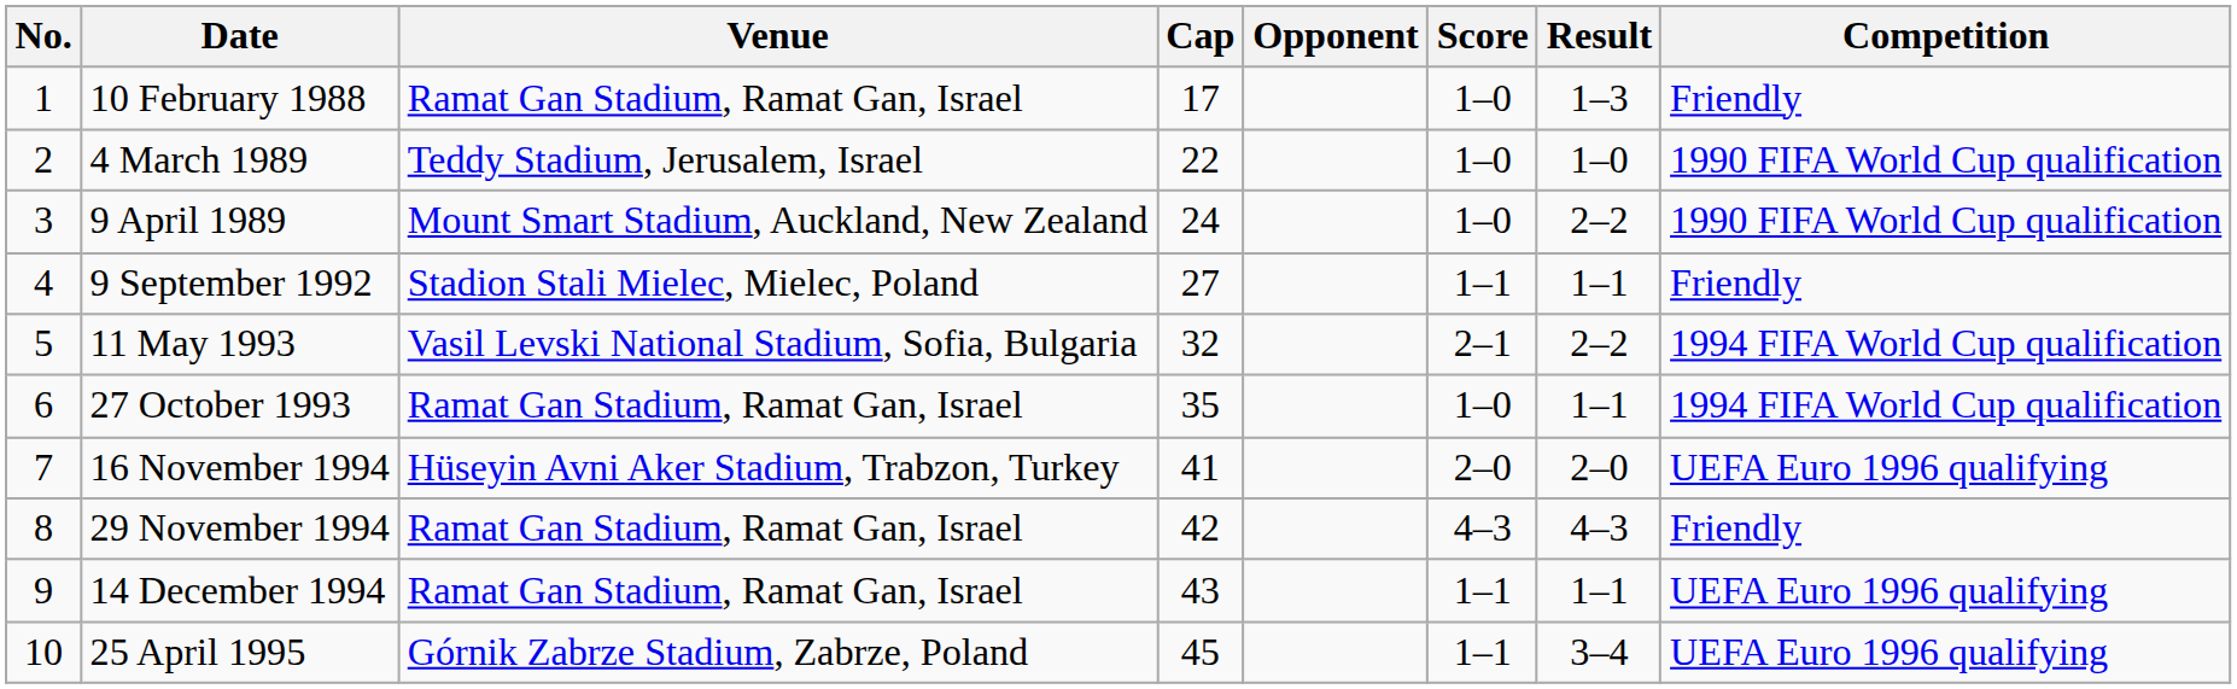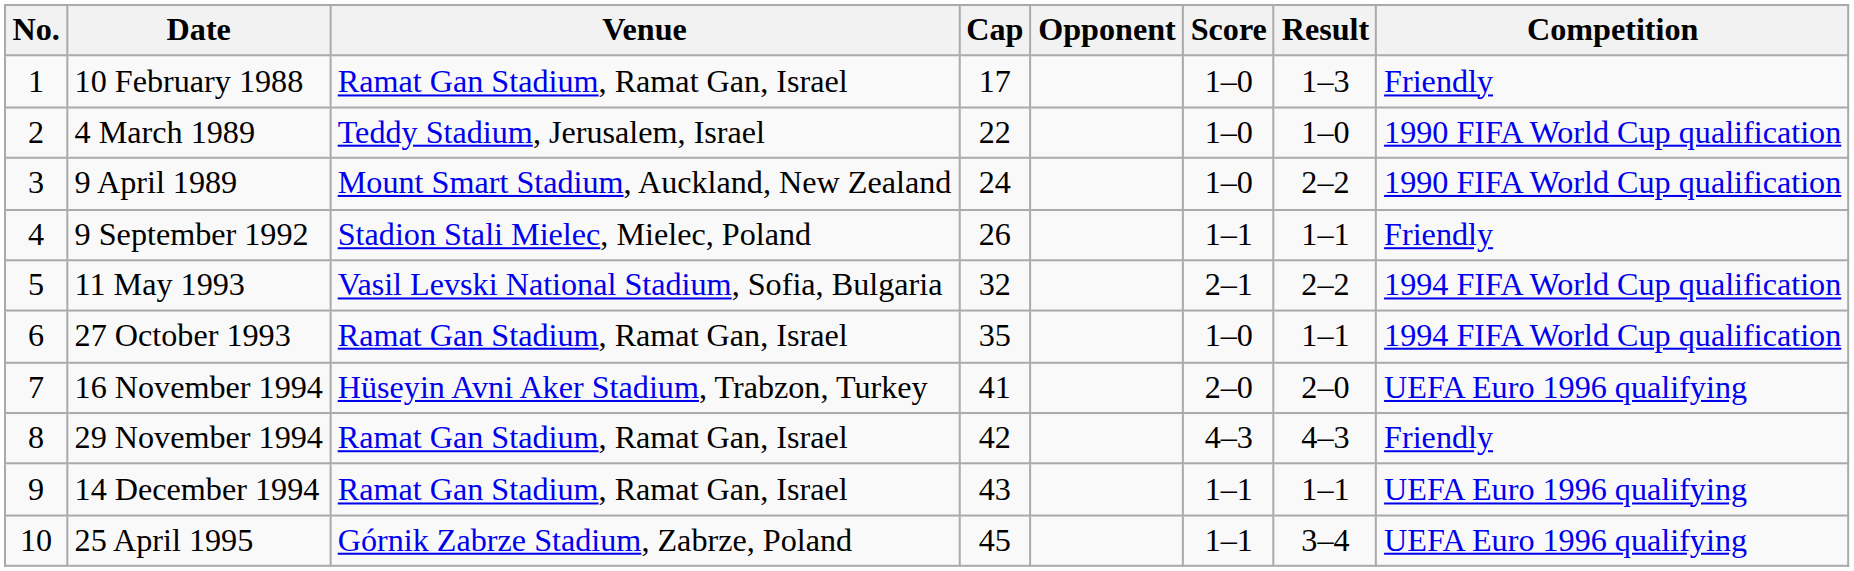9 September 1992 | Cap: 27 -> 26
